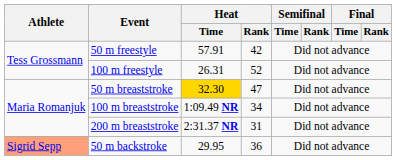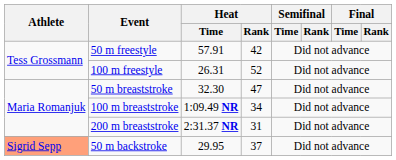50 m breaststroke | Heat / Time: gold background -> no background
50 m backstroke | Heat / Rank: 36 -> 37
